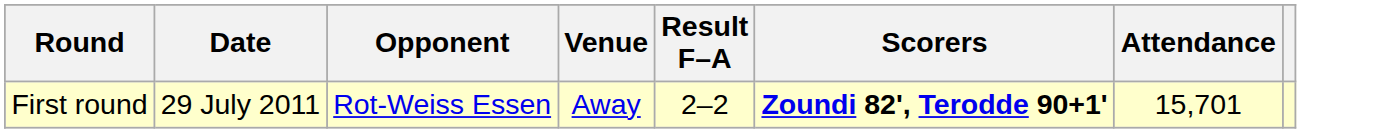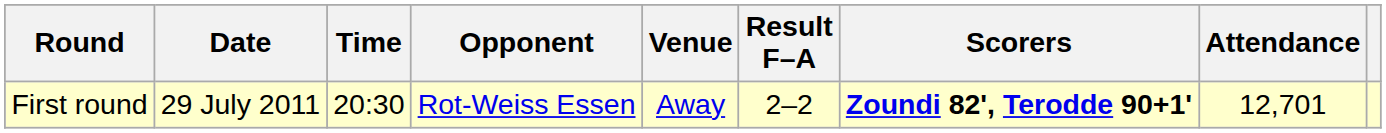+ column: Time | 20:30
First round | Attendance: 15,701 -> 12,701
